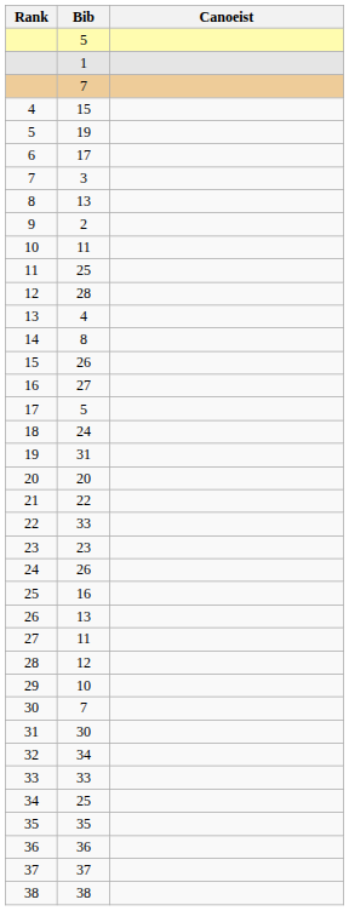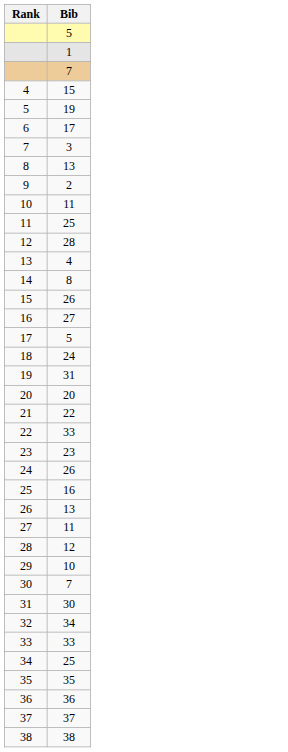- column: Canoeist
